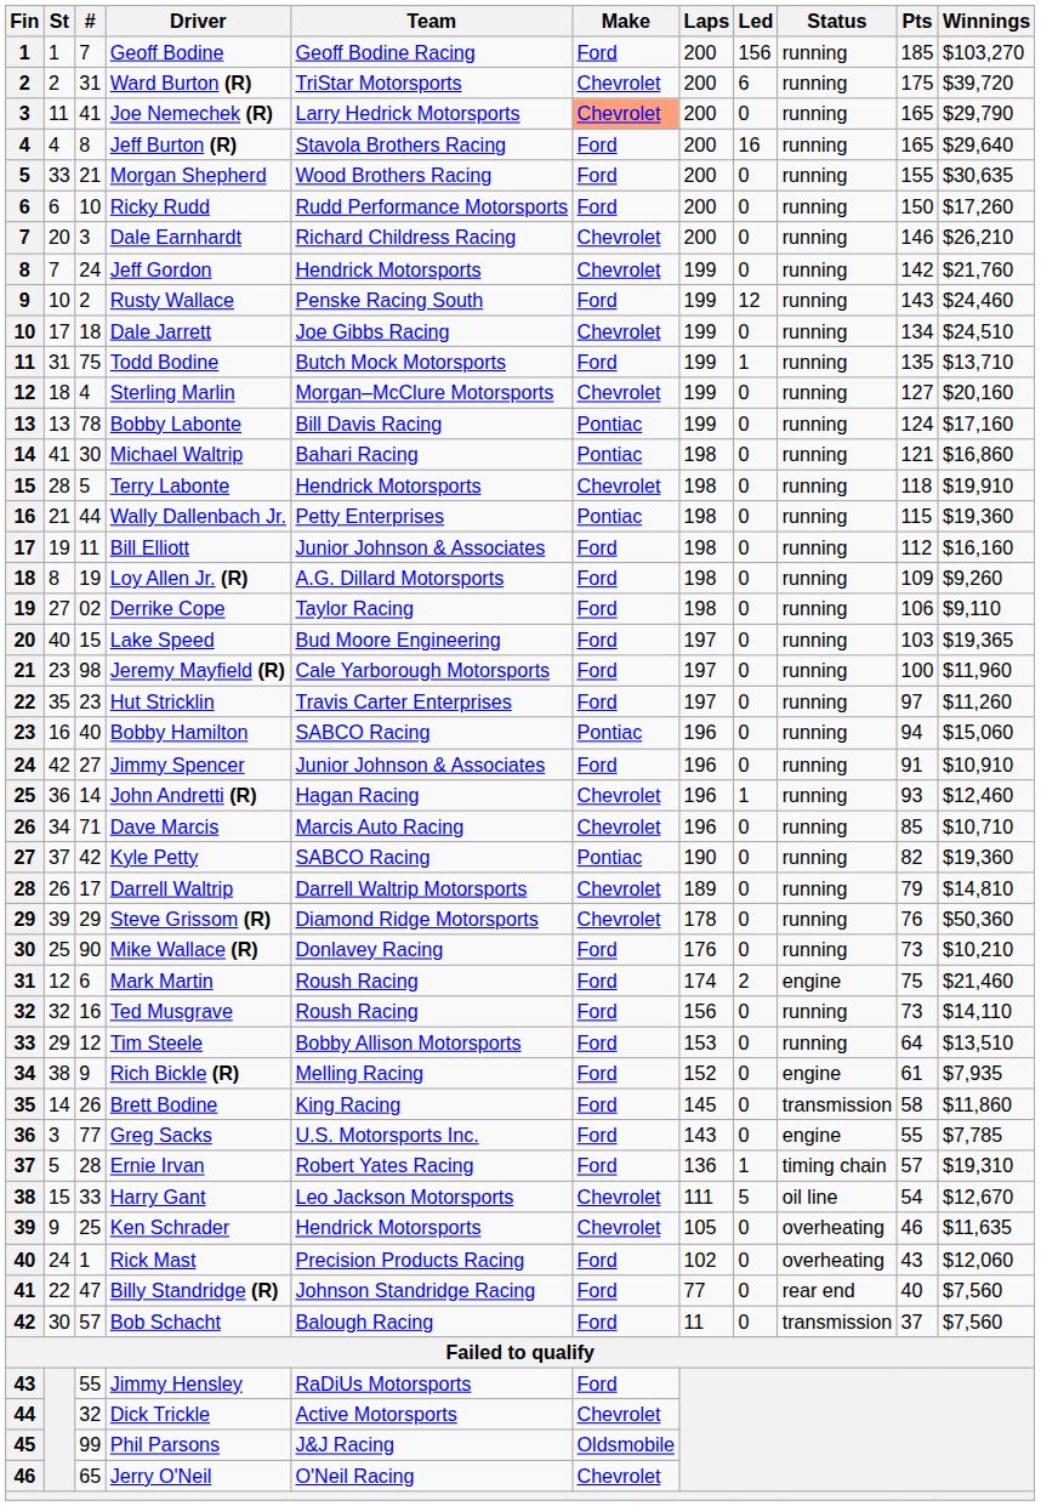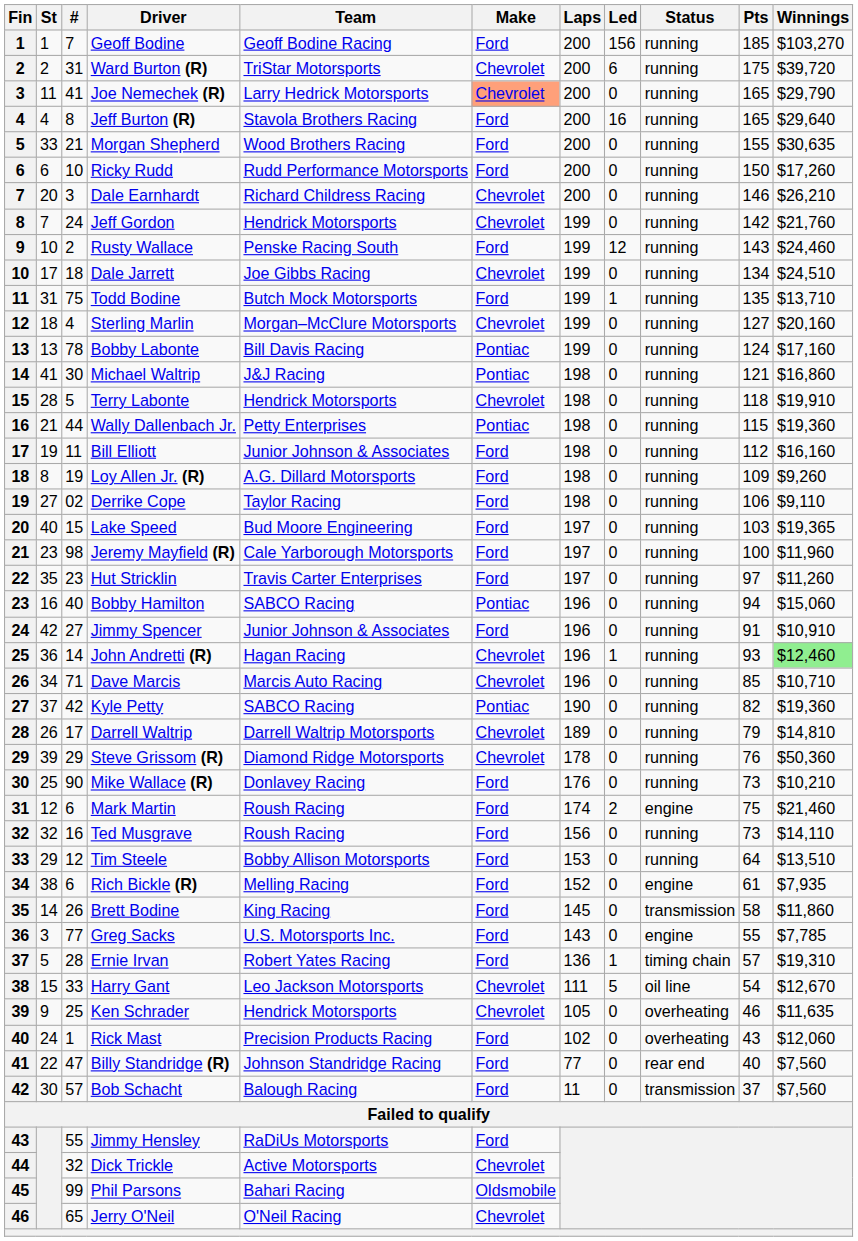Michael Waltrip | Team: Bahari Racing -> J&J Racing
John Andretti (R) | Winnings: no background -> lightgreen background
Rich Bickle (R) | #: 9 -> 6
Phil Parsons | Team: J&J Racing -> Bahari Racing
